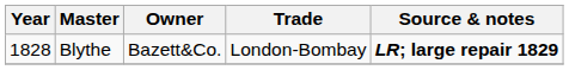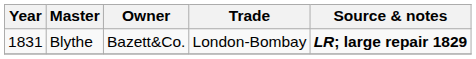Blythe | Year: 1828 -> 1831
